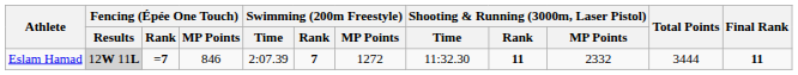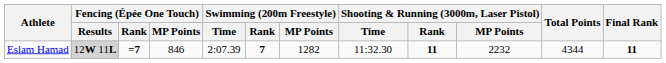Eslam Hamad | Swimming (200m Freestyle) / MP Points: 1272 -> 1282
Eslam Hamad | Shooting & Running (3000m, Laser Pistol) / MP Points: 2332 -> 2232
Eslam Hamad | Total Points: 3444 -> 4344
